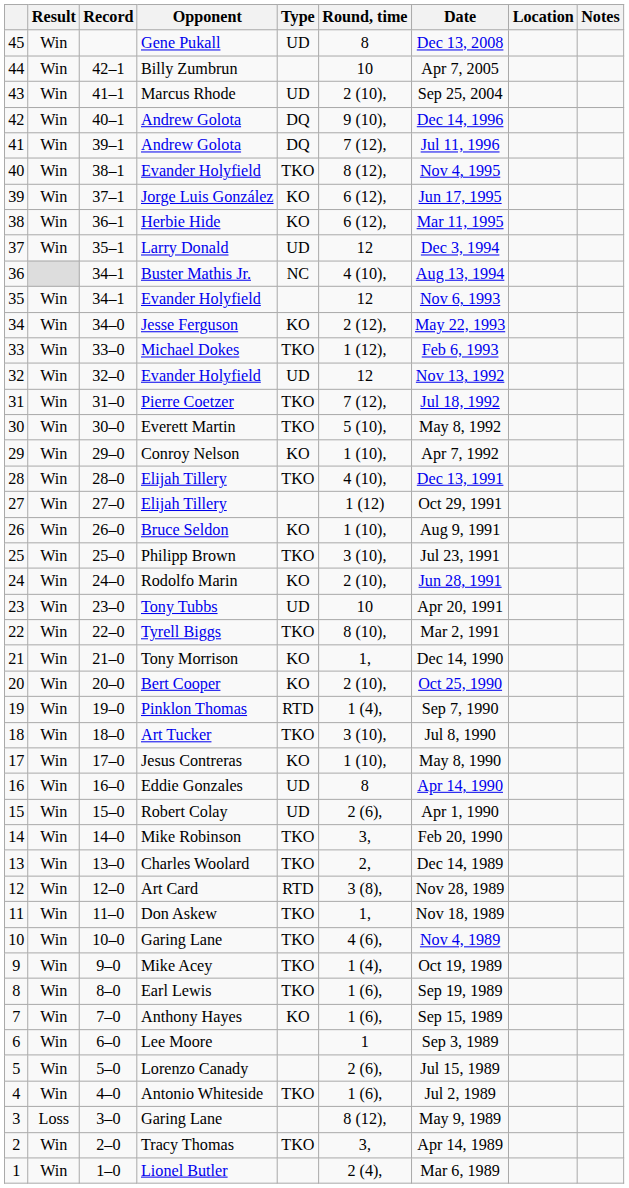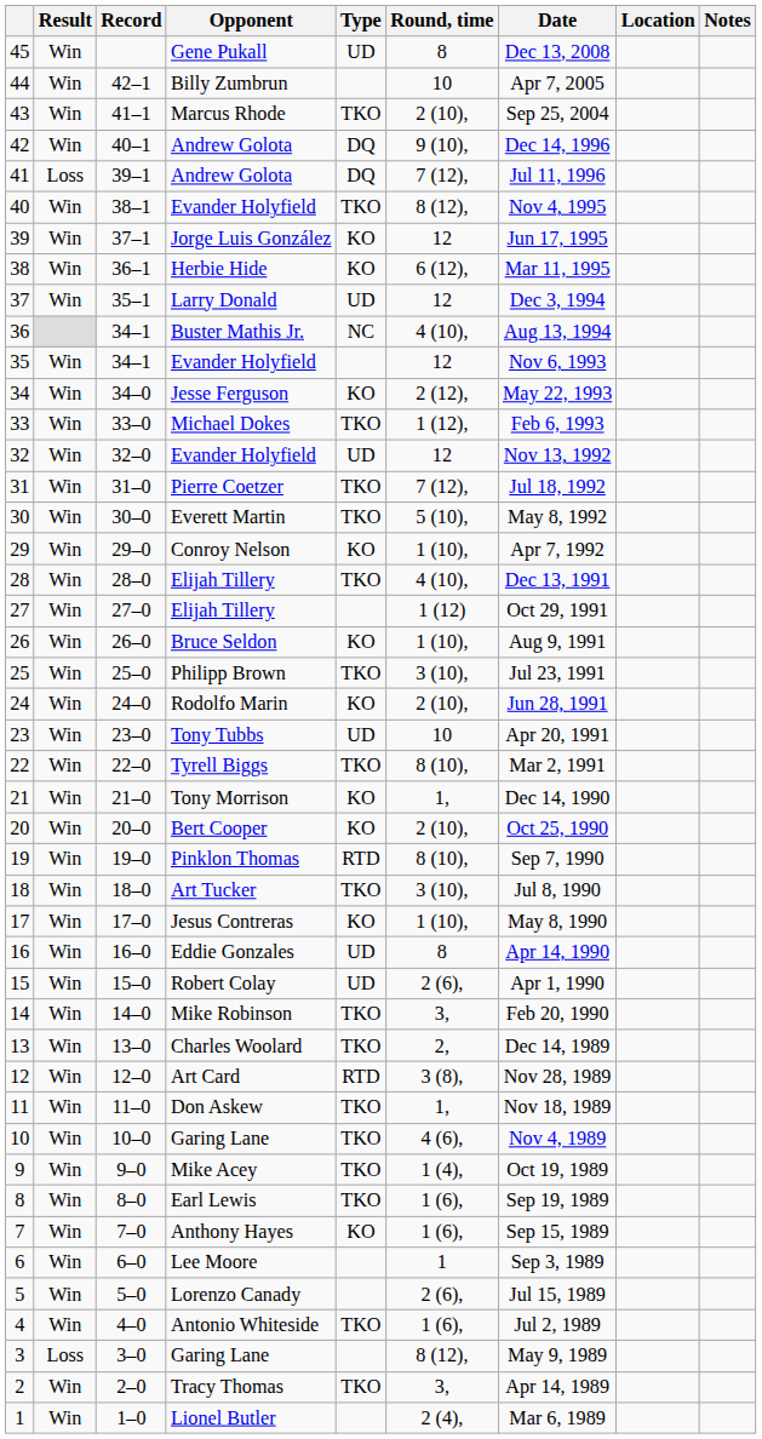43 | Type: UD -> TKO
41 | Result: Win -> Loss
39 | Round, time: 6 (12), -> 12
19 | Round, time: 1 (4), -> 8 (10),
